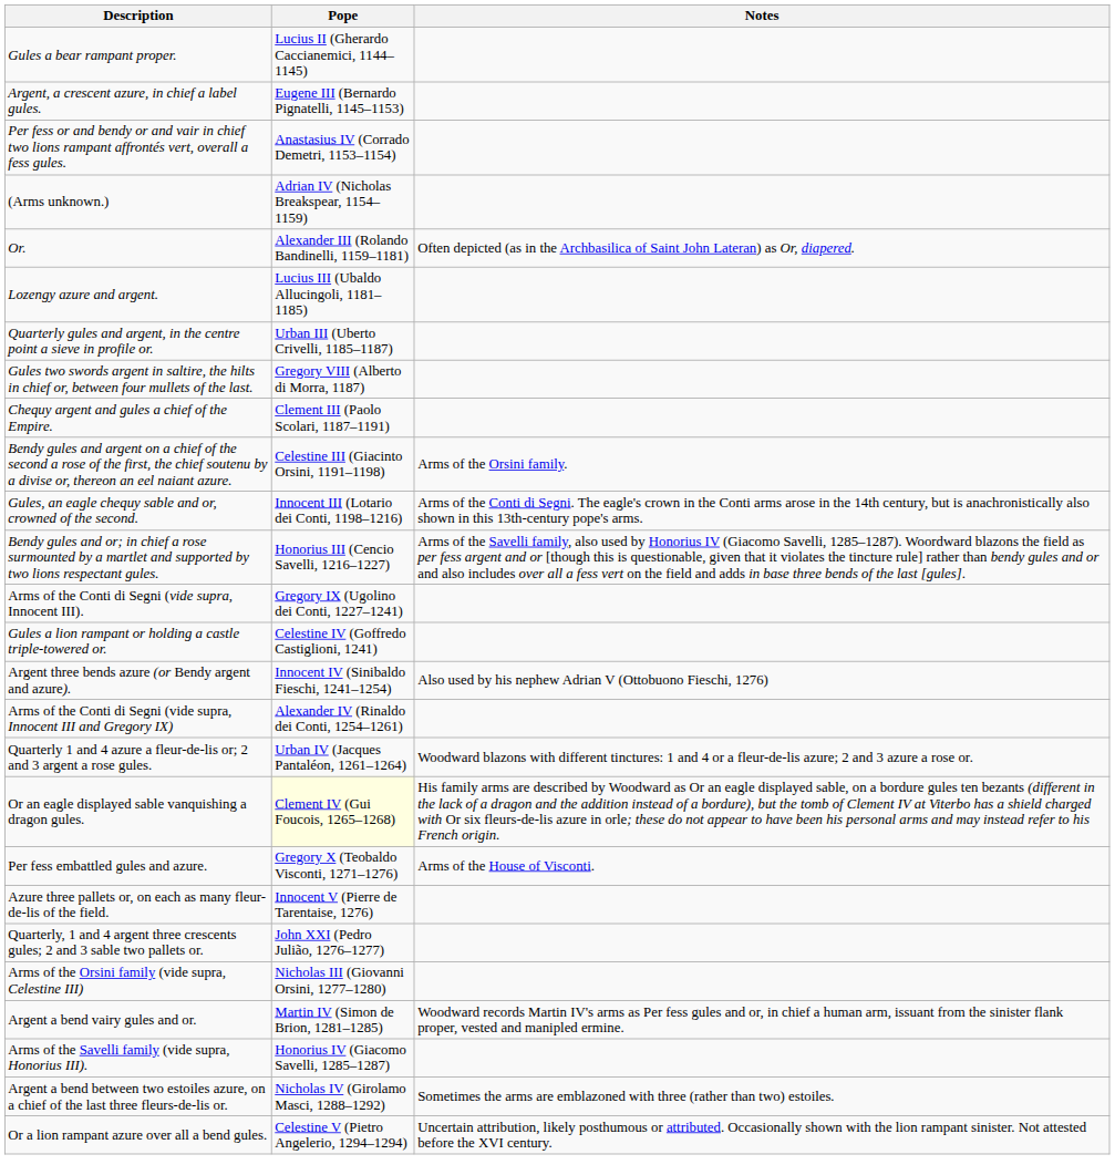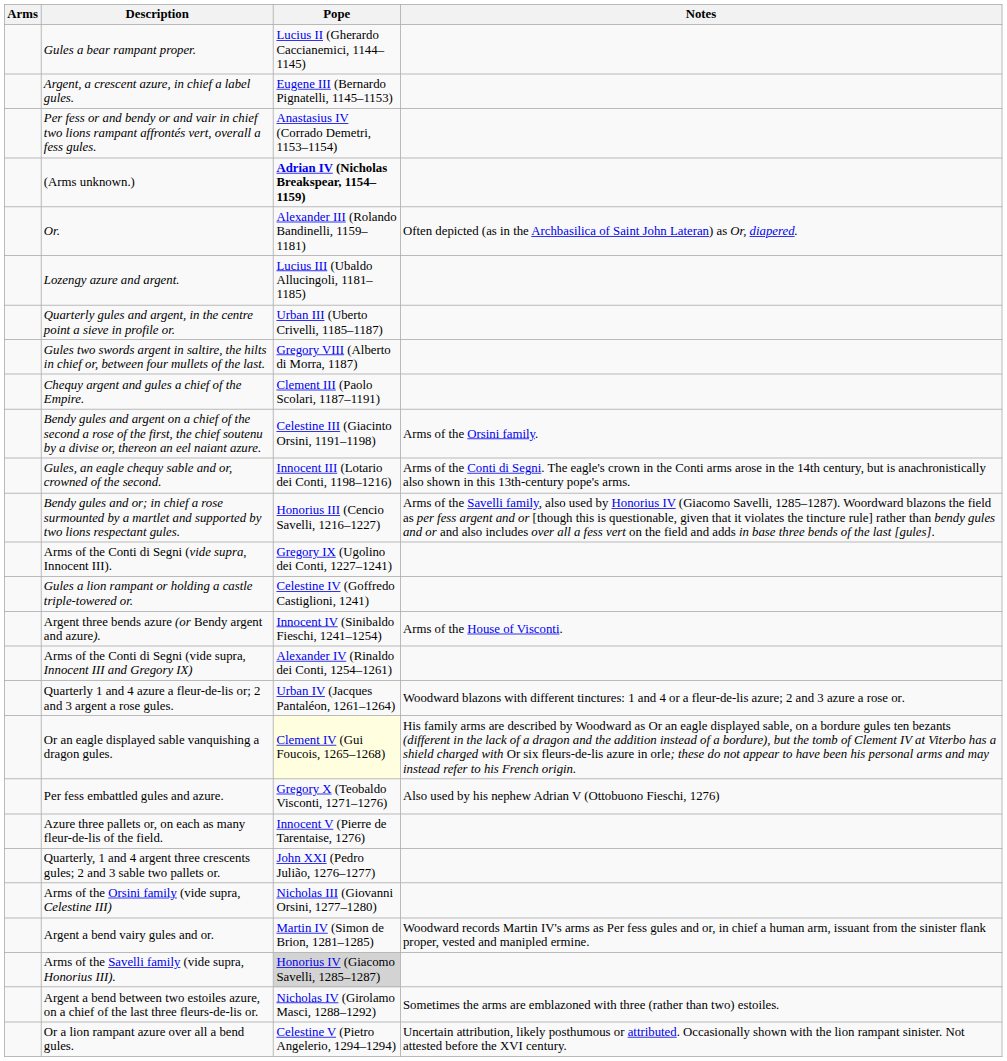+ column: Arms
(Arms unknown.) | Pope: normal -> bold
Argent three bends azure (or Bendy argent and azure). | Notes: Also used by his nephew Adrian V (Ottobuono Fieschi, 1276) -> Arms of the House of Visconti.
Per fess embattled gules and azure. | Notes: Arms of the House of Visconti. -> Also used by his nephew Adrian V (Ottobuono Fieschi, 1276)
Arms of the Savelli family (vide supra, Honorius III). | Pope: no background -> lightgrey background
